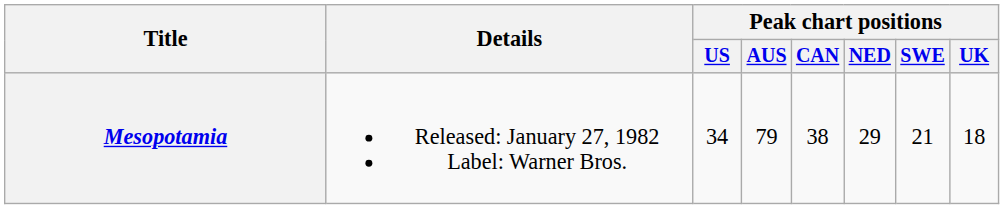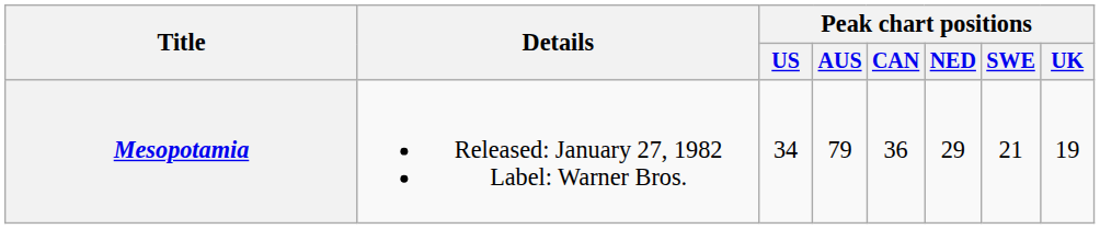Mesopotamia | Peak chart positions / CAN: 38 -> 36
Mesopotamia | Peak chart positions / UK: 18 -> 19
